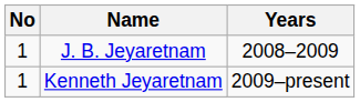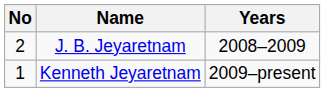J. B. Jeyaretnam | No: 1 -> 2
